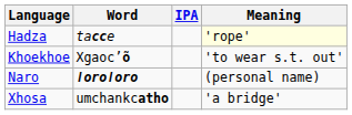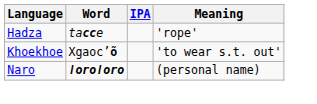Hadza | Meaning: lightyellow background -> no background
- row: Xhosa | umchankcatho | 'a bridge'
